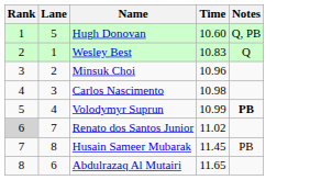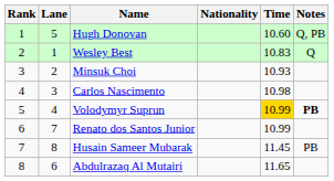+ column: Nationality
Minsuk Choi | Time: 10.96 -> 10.93
Volodymyr Suprun | Time: no background -> gold background
Renato dos Santos Junior | Rank: lightgrey background -> no background
Renato dos Santos Junior | Time: 11.02 -> 10.99
